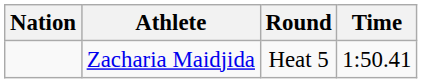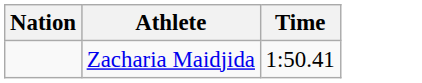- column: Round | Heat 5
